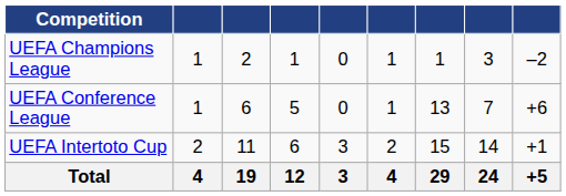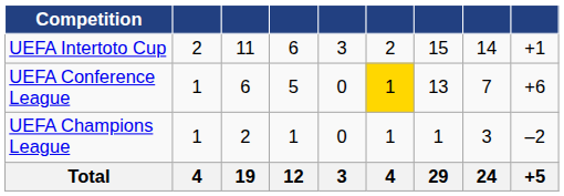rows swapped: UEFA Champions League <-> UEFA Intertoto Cup
UEFA Conference League | column 6: no background -> gold background
